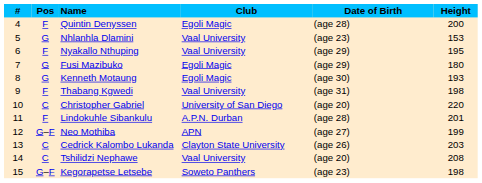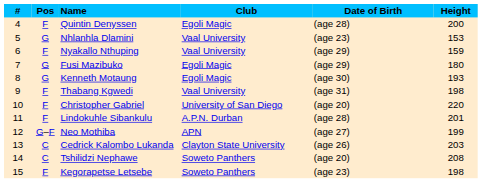Nyakallo Nthuping | Height: 195 -> 159
Christopher Gabriel | Pos: C -> F
Tshilidzi Nephawe | Club: Vaal University -> Soweto Panthers
Kegorapetse Letsebe | Pos: G–F -> F
